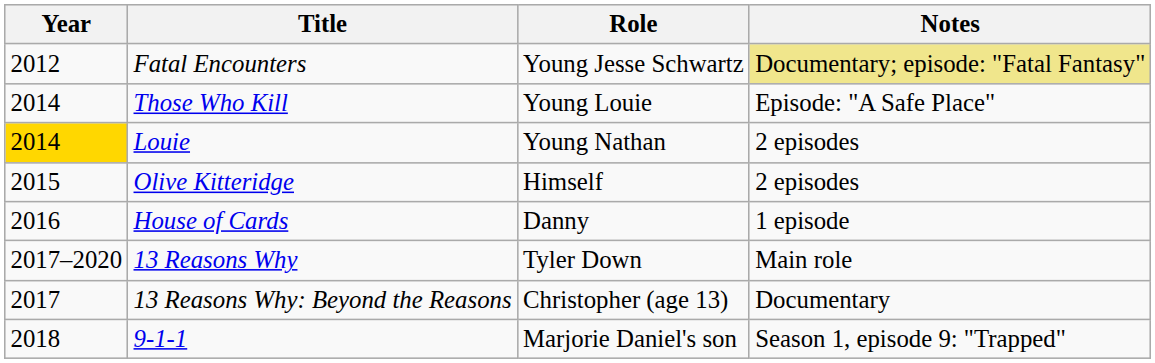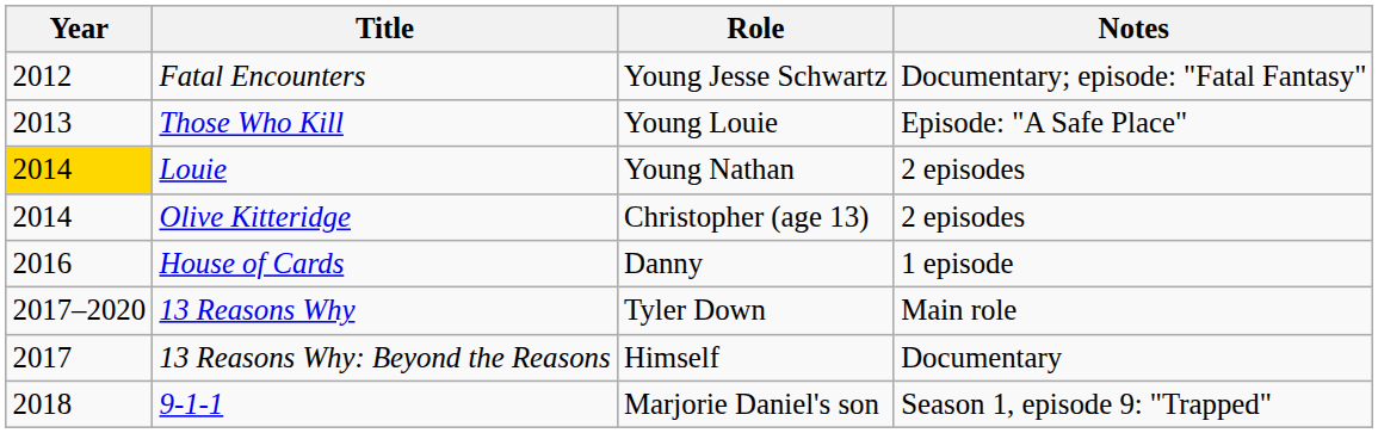Fatal Encounters | Notes: khaki background -> no background
Those Who Kill | Year: 2014 -> 2013
Olive Kitteridge | Year: 2015 -> 2014
Olive Kitteridge | Role: Himself -> Christopher (age 13)
13 Reasons Why: Beyond the Reasons | Role: Christopher (age 13) -> Himself
